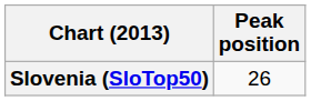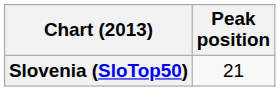Slovenia (SloTop50) | Peak position: 26 -> 21
